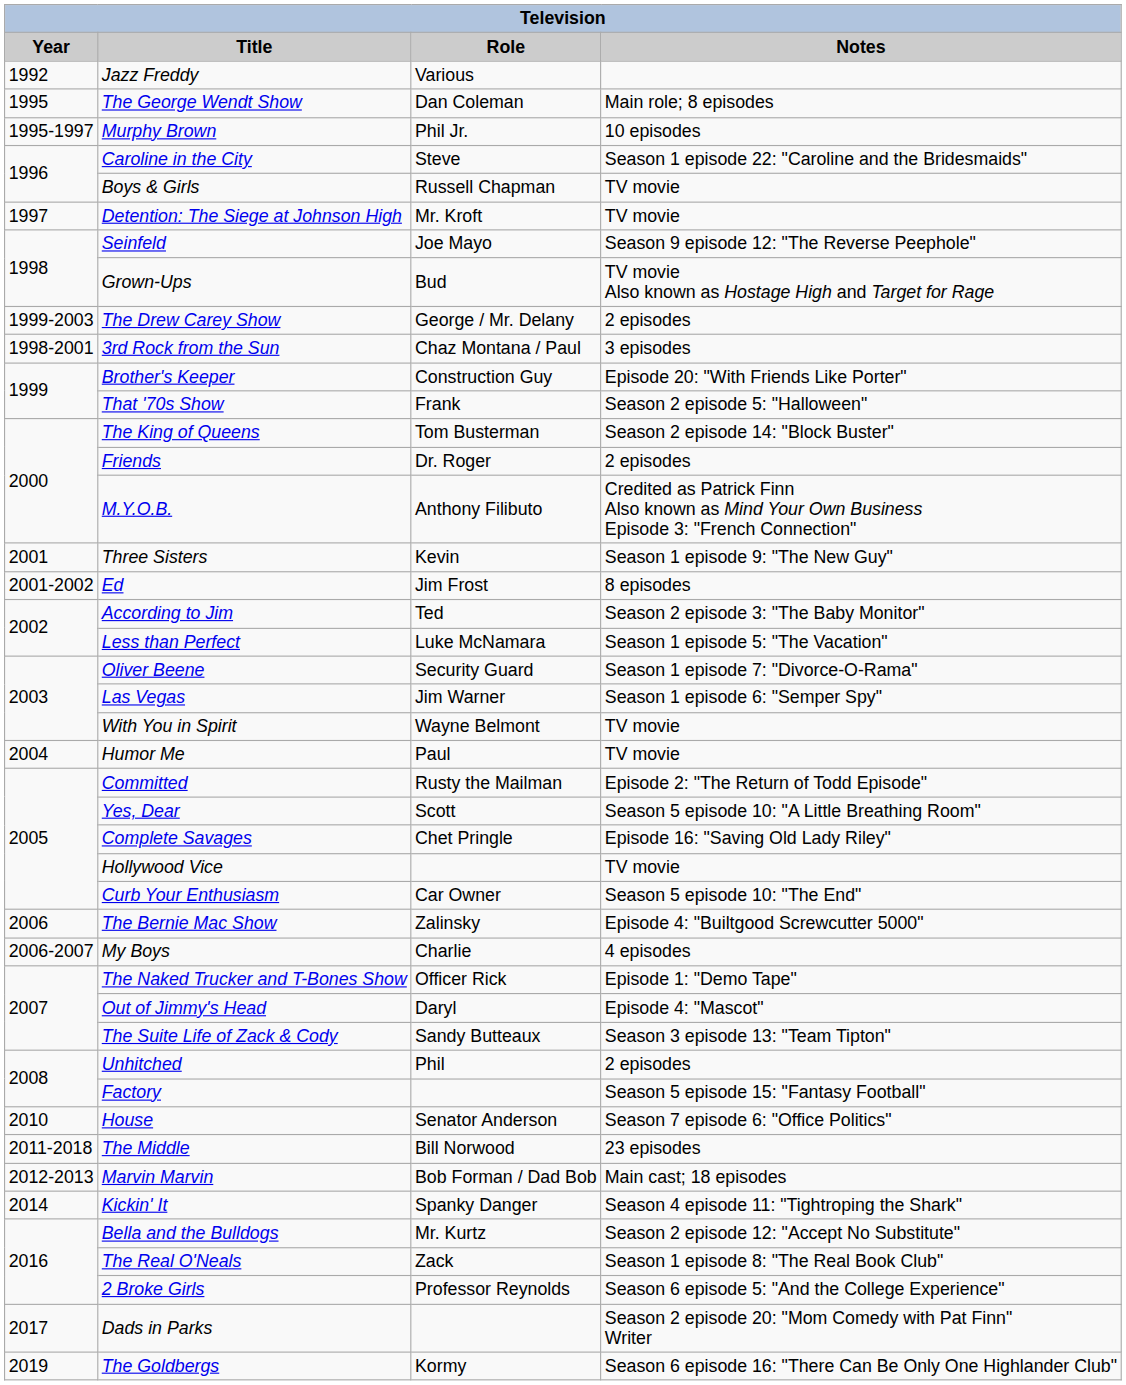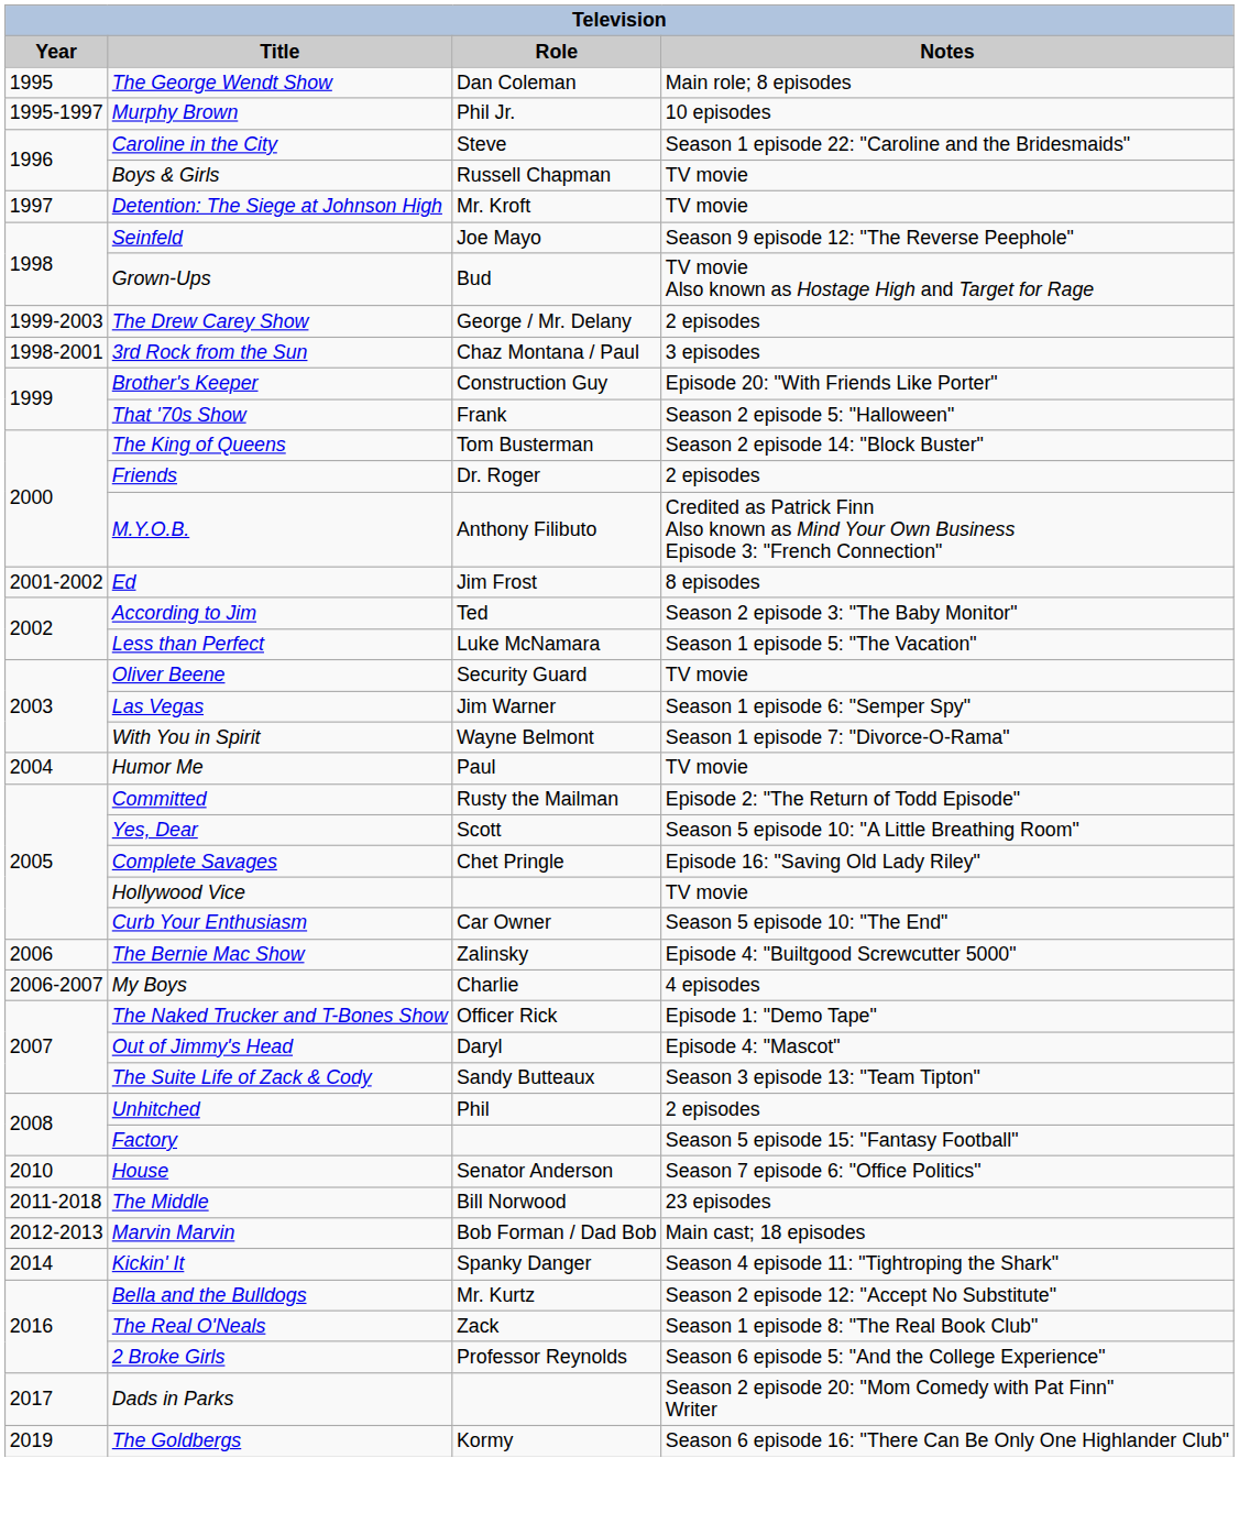- row: 1992 | Jazz Freddy | Various
- row: 2001 | Three Sisters | Kevin | Season 1 episode 9: "The New Guy"
Oliver Beene | Notes: Season 1 episode 7: "Divorce-O-Rama" -> TV movie
With You in Spirit | Notes: TV movie -> Season 1 episode 7: "Divorce-O-Rama"
